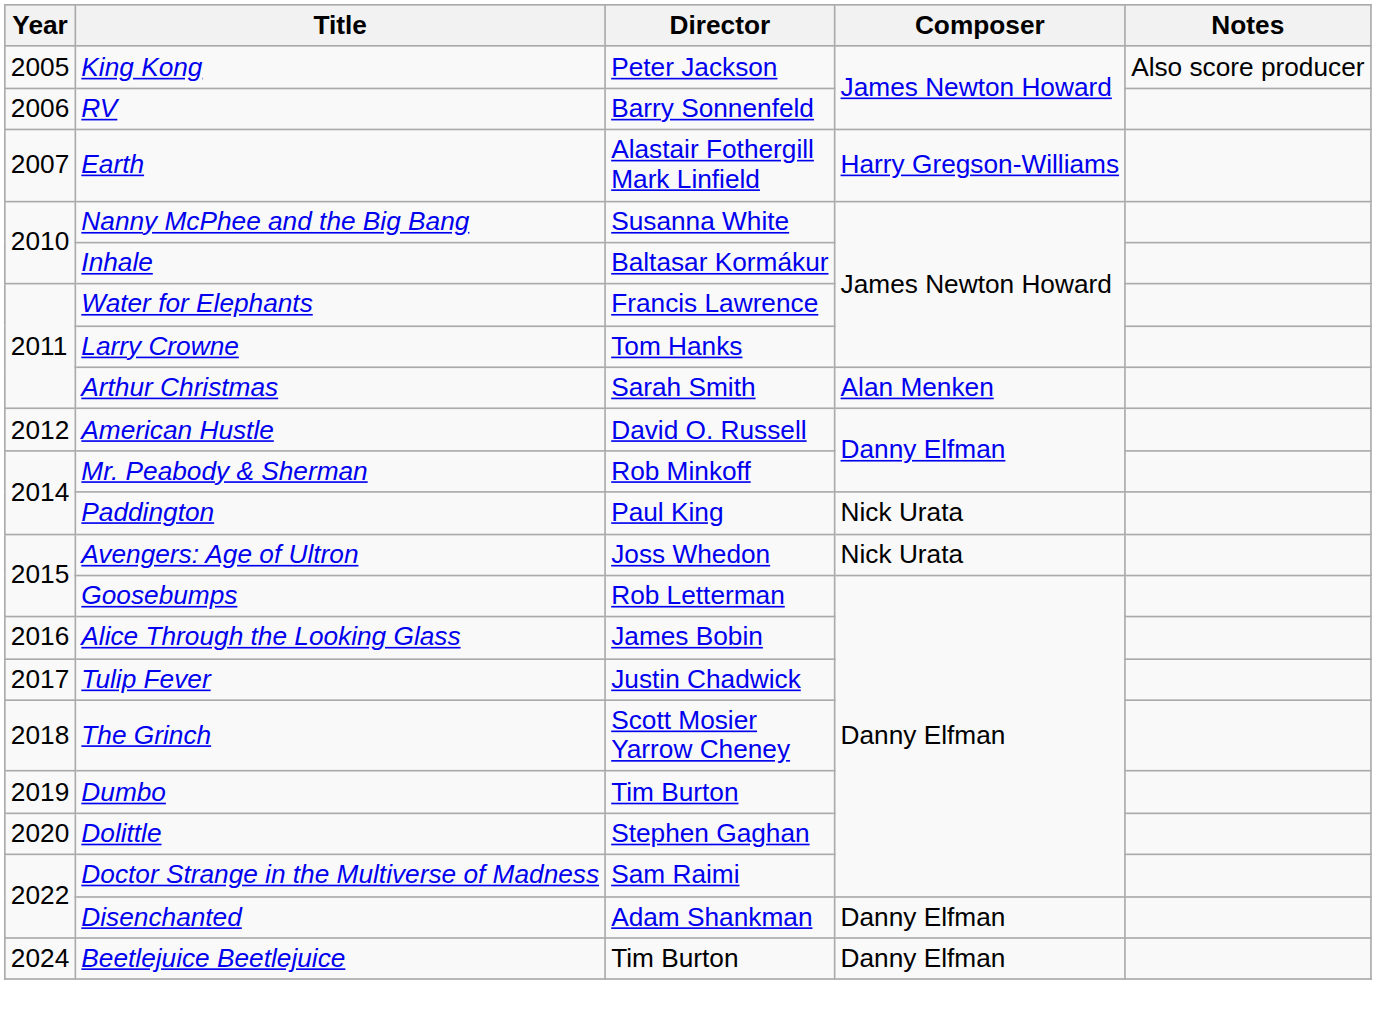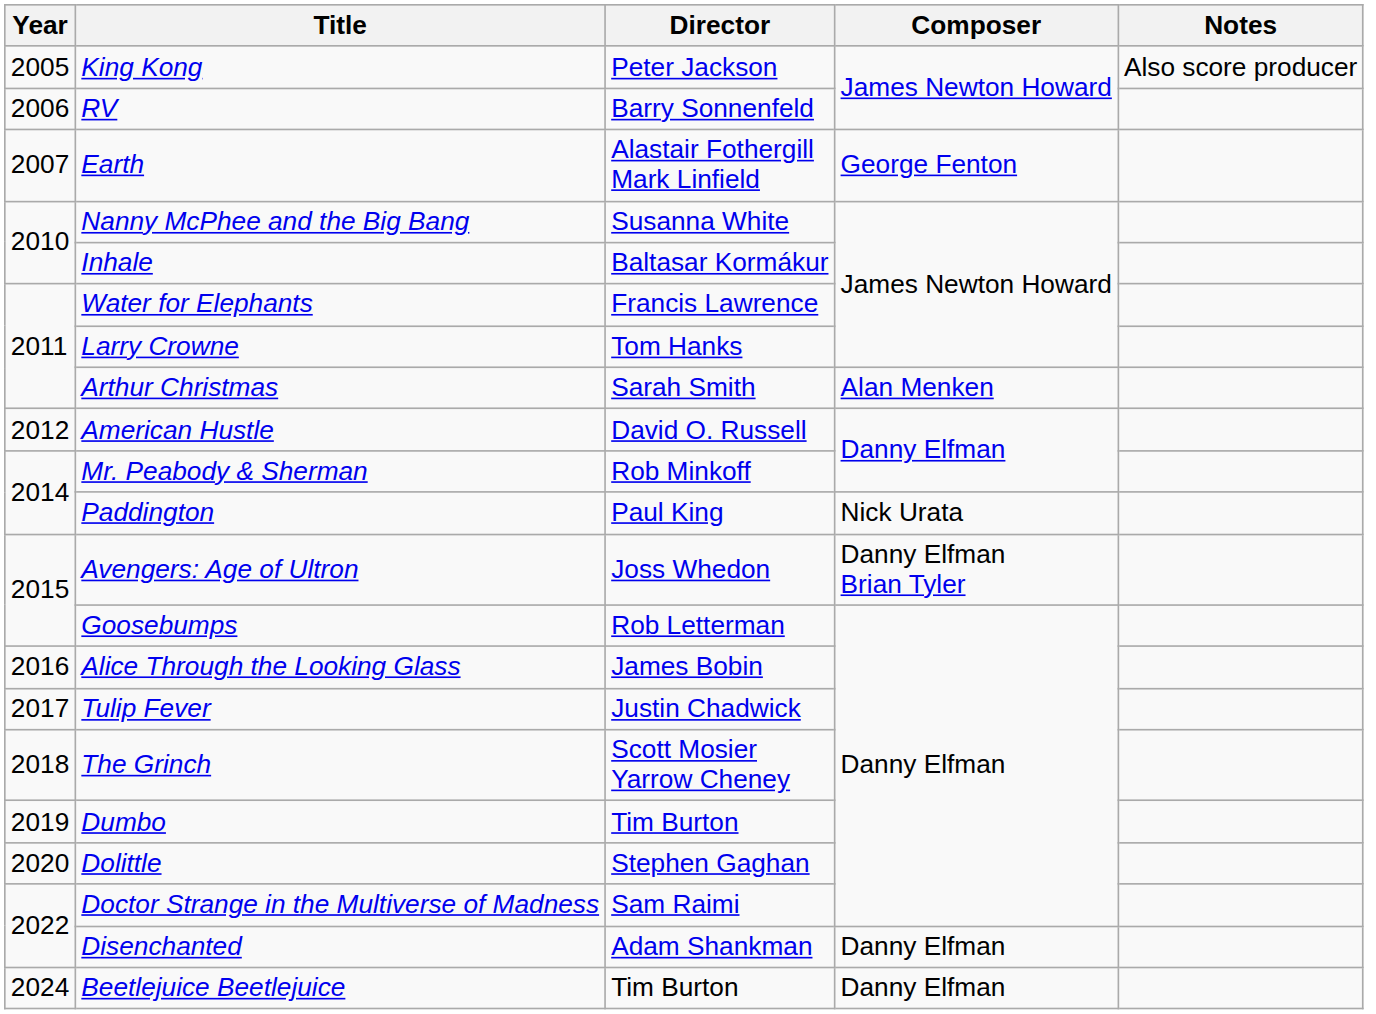Earth | Composer: Harry Gregson-Williams -> George Fenton
Avengers: Age of Ultron | Composer: Nick Urata -> Danny Elfman Brian Tyler
